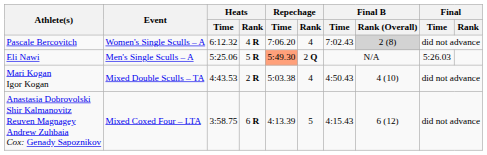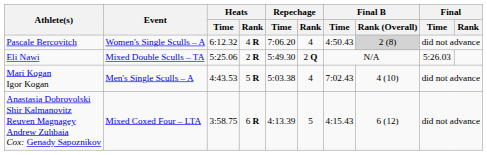Pascale Bercovitch | Final B / Time: 7:02.43 -> 4:50.43
Eli Nawi | Event: Men's Single Sculls – A -> Mixed Double Sculls – TA
Eli Nawi | Heats / Rank: 5 R -> 2 R
Eli Nawi | Repechage / Time: lightsalmon background -> no background
Mari Kogan Igor Kogan | Event: Mixed Double Sculls – TA -> Men's Single Sculls – A
Mari Kogan Igor Kogan | Heats / Rank: 2 R -> 5 R
Mari Kogan Igor Kogan | Final B / Time: 4:50.43 -> 7:02.43
